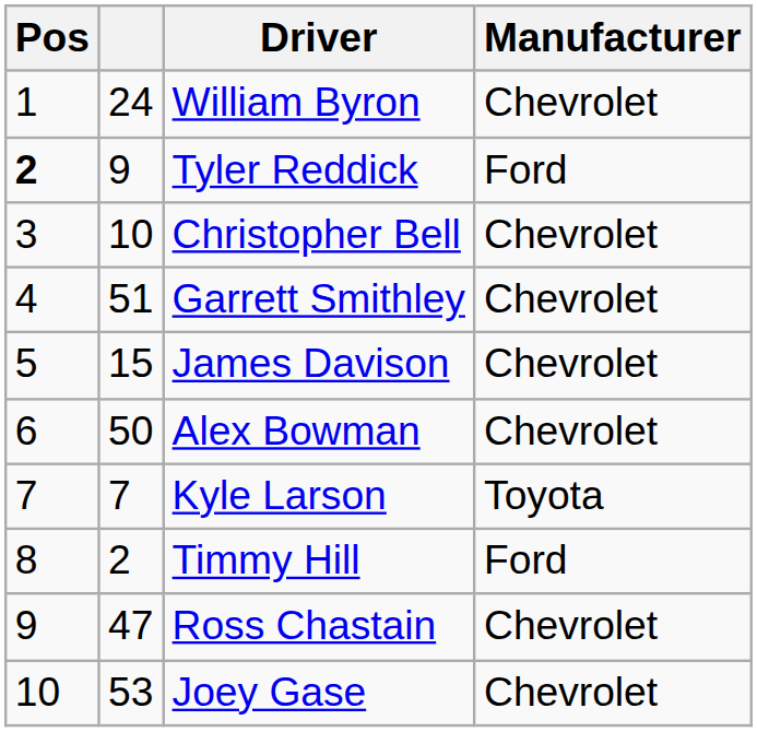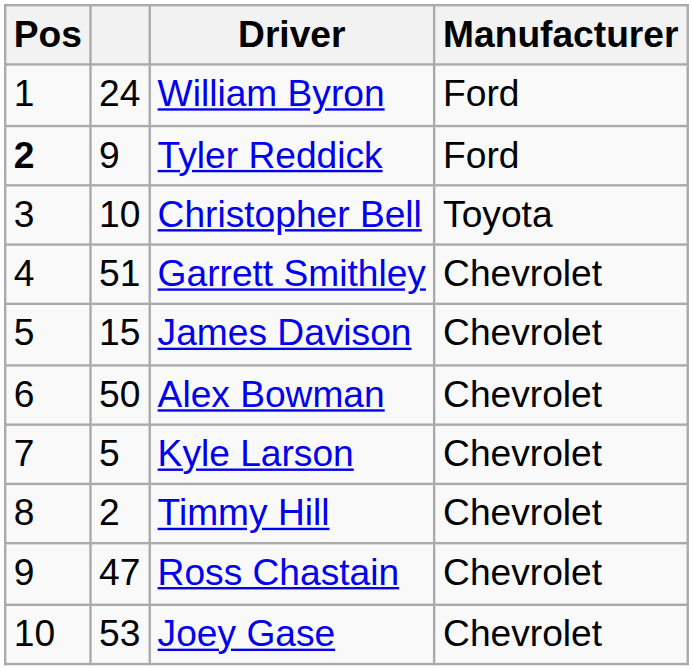William Byron | Manufacturer: Chevrolet -> Ford
Christopher Bell | Manufacturer: Chevrolet -> Toyota
Kyle Larson | column 2: 7 -> 5
Kyle Larson | Manufacturer: Toyota -> Chevrolet
Timmy Hill | Manufacturer: Ford -> Chevrolet
